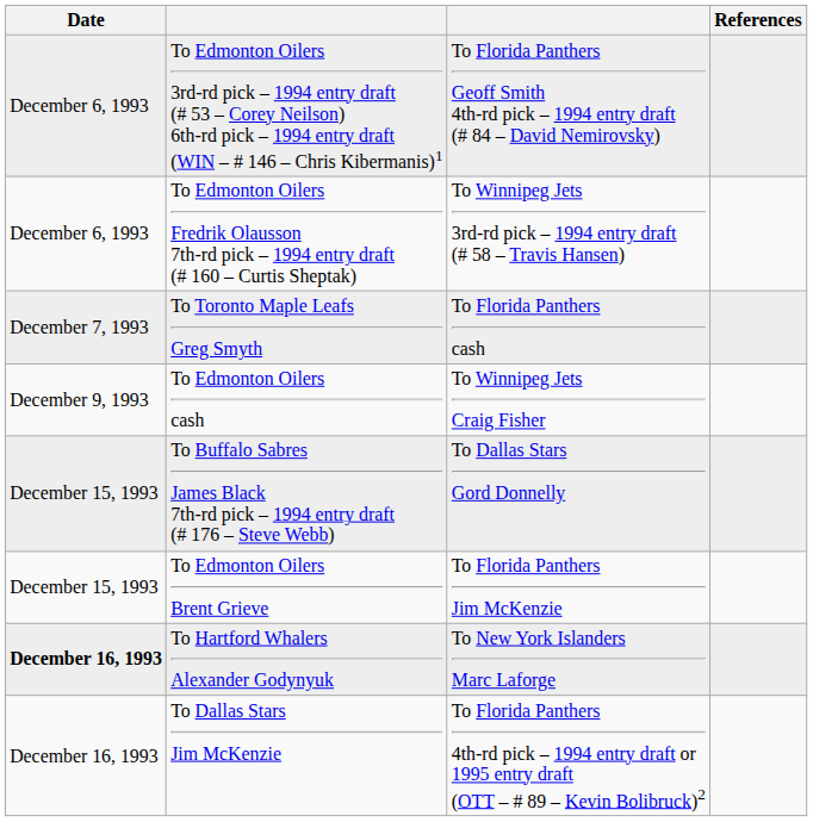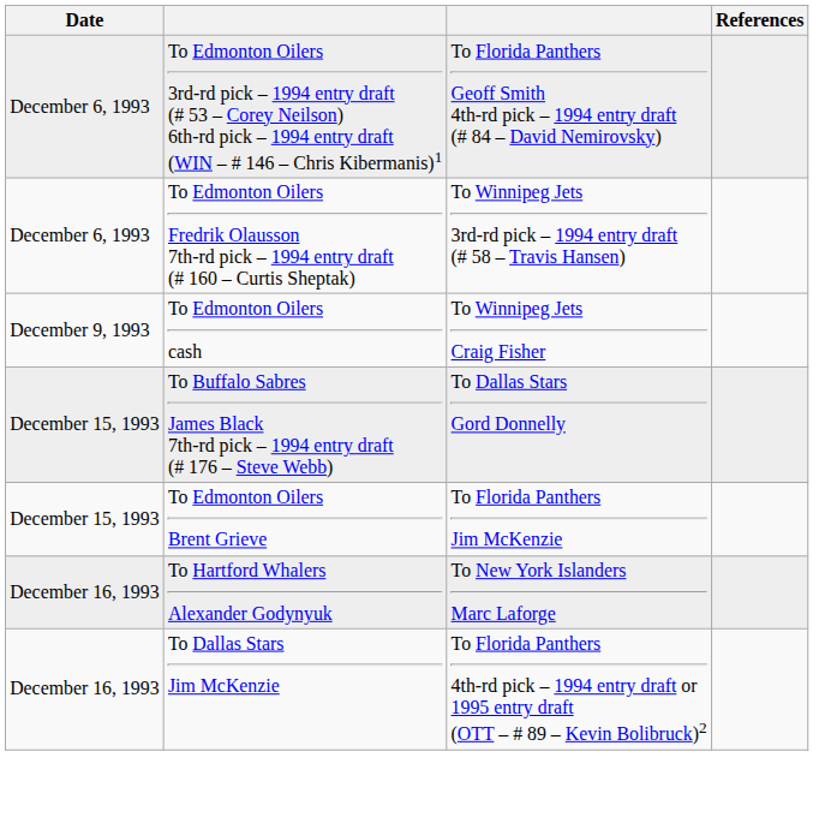- row: December 7, 1993 | To Toronto Maple Leafs Greg Smyth | To Florida Panthers cash
To Hartford Whalers Alexander Godynyuk | Date: bold -> normal
